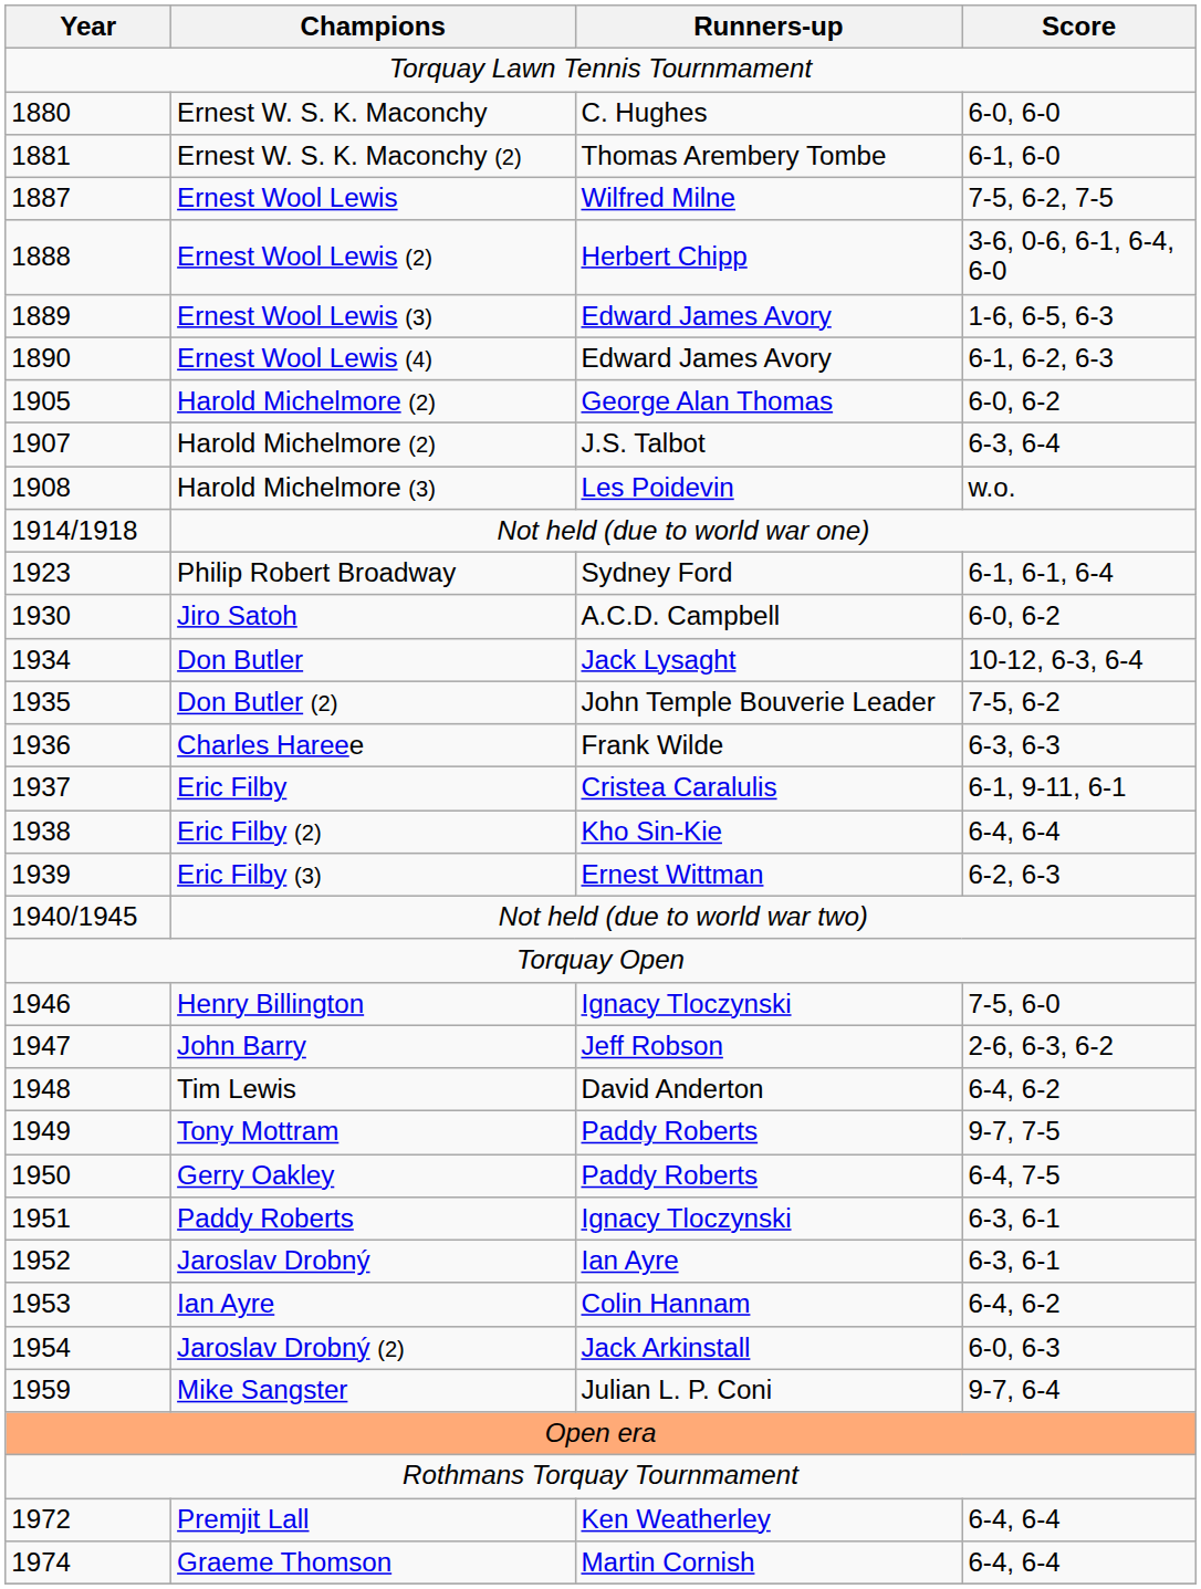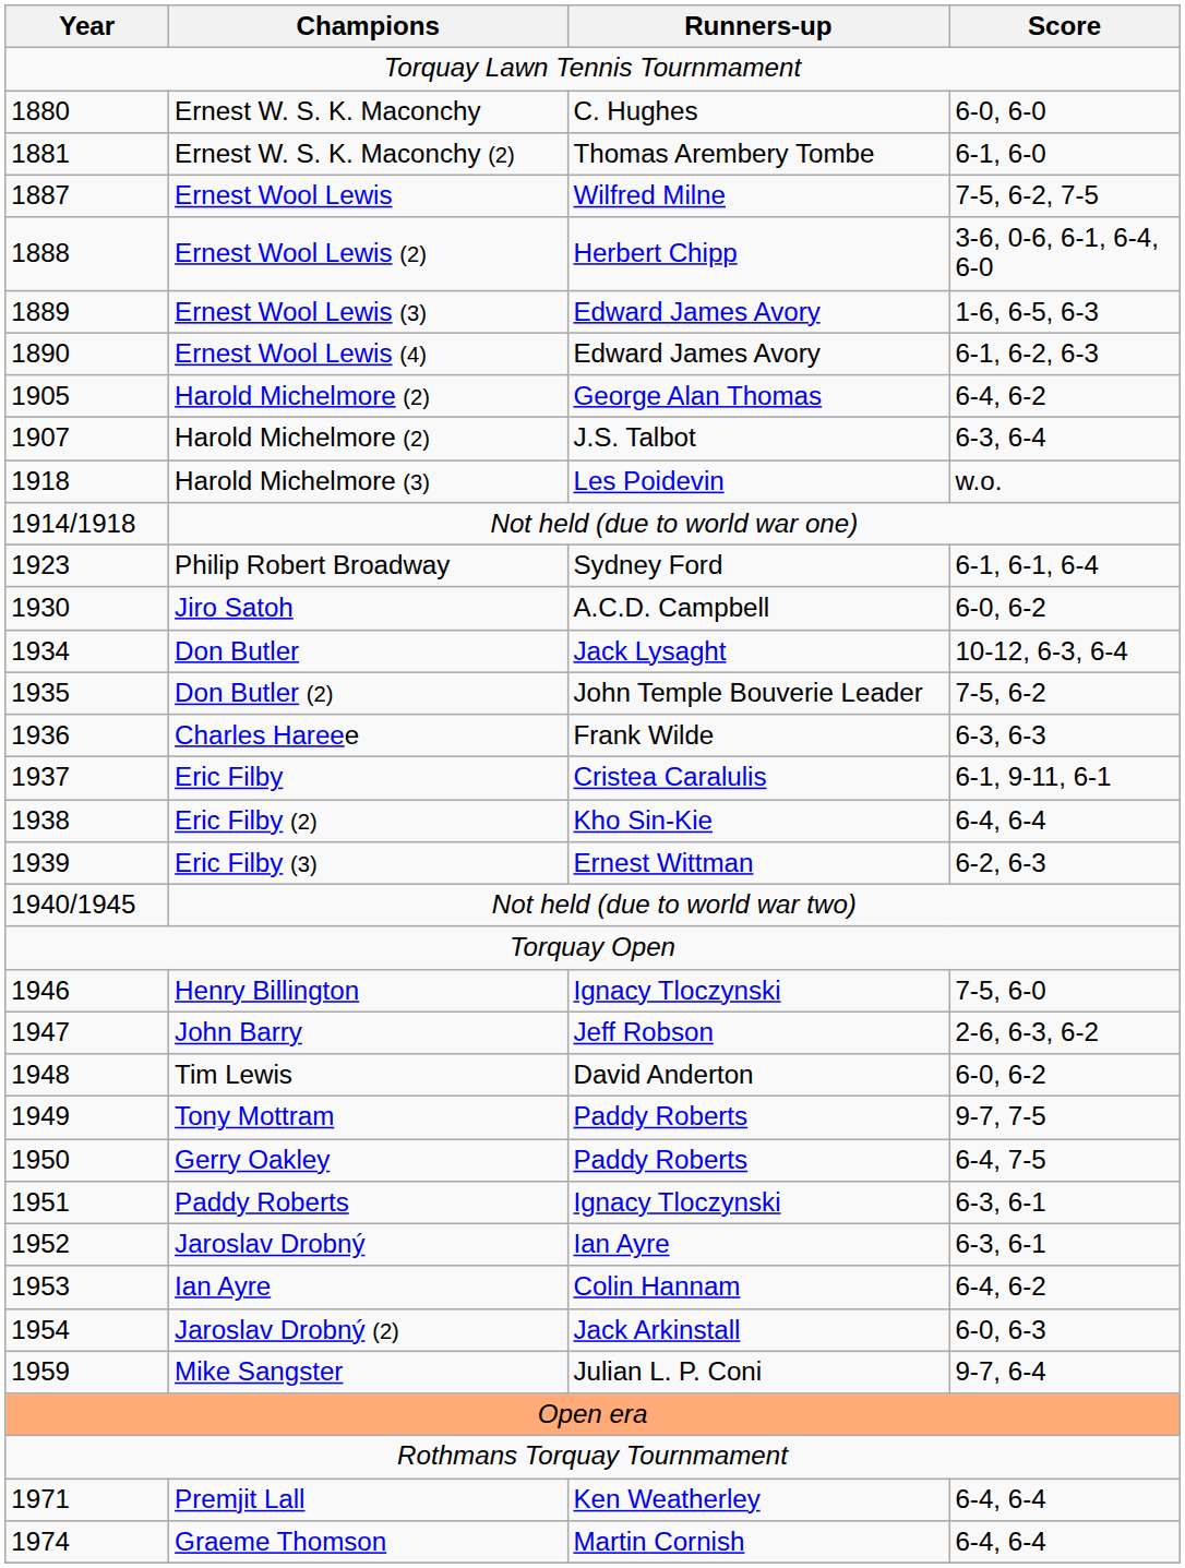Harold Michelmore (2) / George Alan Thomas | Score: 6-0, 6-2 -> 6-4, 6-2
Harold Michelmore (3) | Year: 1908 -> 1918
Tim Lewis | Score: 6-4, 6-2 -> 6-0, 6-2
Premjit Lall | Year: 1972 -> 1971
